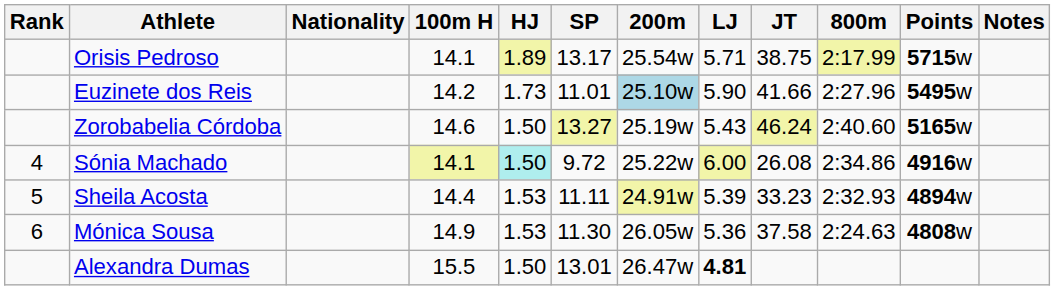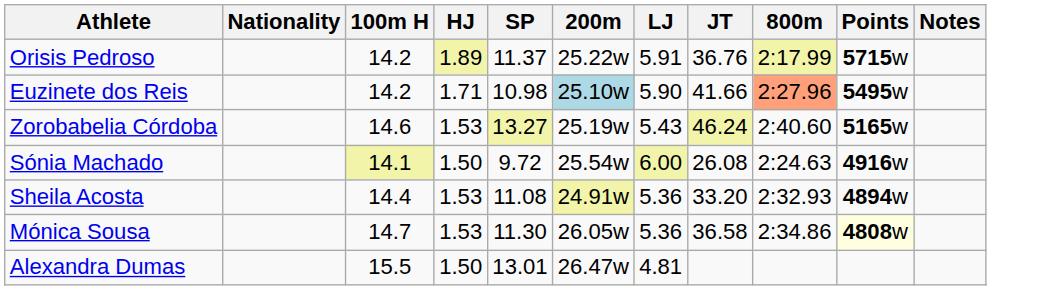- column: Rank | 4 | 5 | 6
Orisis Pedroso | 100m H: 14.1 -> 14.2
Orisis Pedroso | SP: 13.17 -> 11.37
Orisis Pedroso | 200m: 25.54w -> 25.22w
Orisis Pedroso | LJ: 5.71 -> 5.91
Orisis Pedroso | JT: 38.75 -> 36.76
Euzinete dos Reis | HJ: 1.73 -> 1.71
Euzinete dos Reis | SP: 11.01 -> 10.98
Euzinete dos Reis | 800m: no background -> lightsalmon background
Zorobabelia Córdoba | HJ: 1.50 -> 1.53
Sónia Machado | HJ: paleturquoise background -> no background
Sónia Machado | 200m: 25.22w -> 25.54w
Sónia Machado | 800m: 2:34.86 -> 2:24.63
Sheila Acosta | SP: 11.11 -> 11.08
Sheila Acosta | LJ: 5.39 -> 5.36
Sheila Acosta | JT: 33.23 -> 33.20
Mónica Sousa | 100m H: 14.9 -> 14.7
Mónica Sousa | JT: 37.58 -> 36.58
Mónica Sousa | 800m: 2:24.63 -> 2:34.86
Mónica Sousa | Points: no background -> lightyellow background
Alexandra Dumas | LJ: bold -> normal
